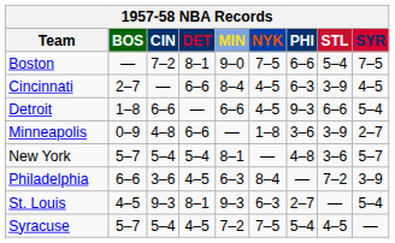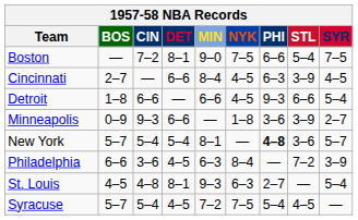Minneapolis | CIN: 4–8 -> 9–3
New York | PHI: normal -> bold
St. Louis | CIN: 9–3 -> 4–8
